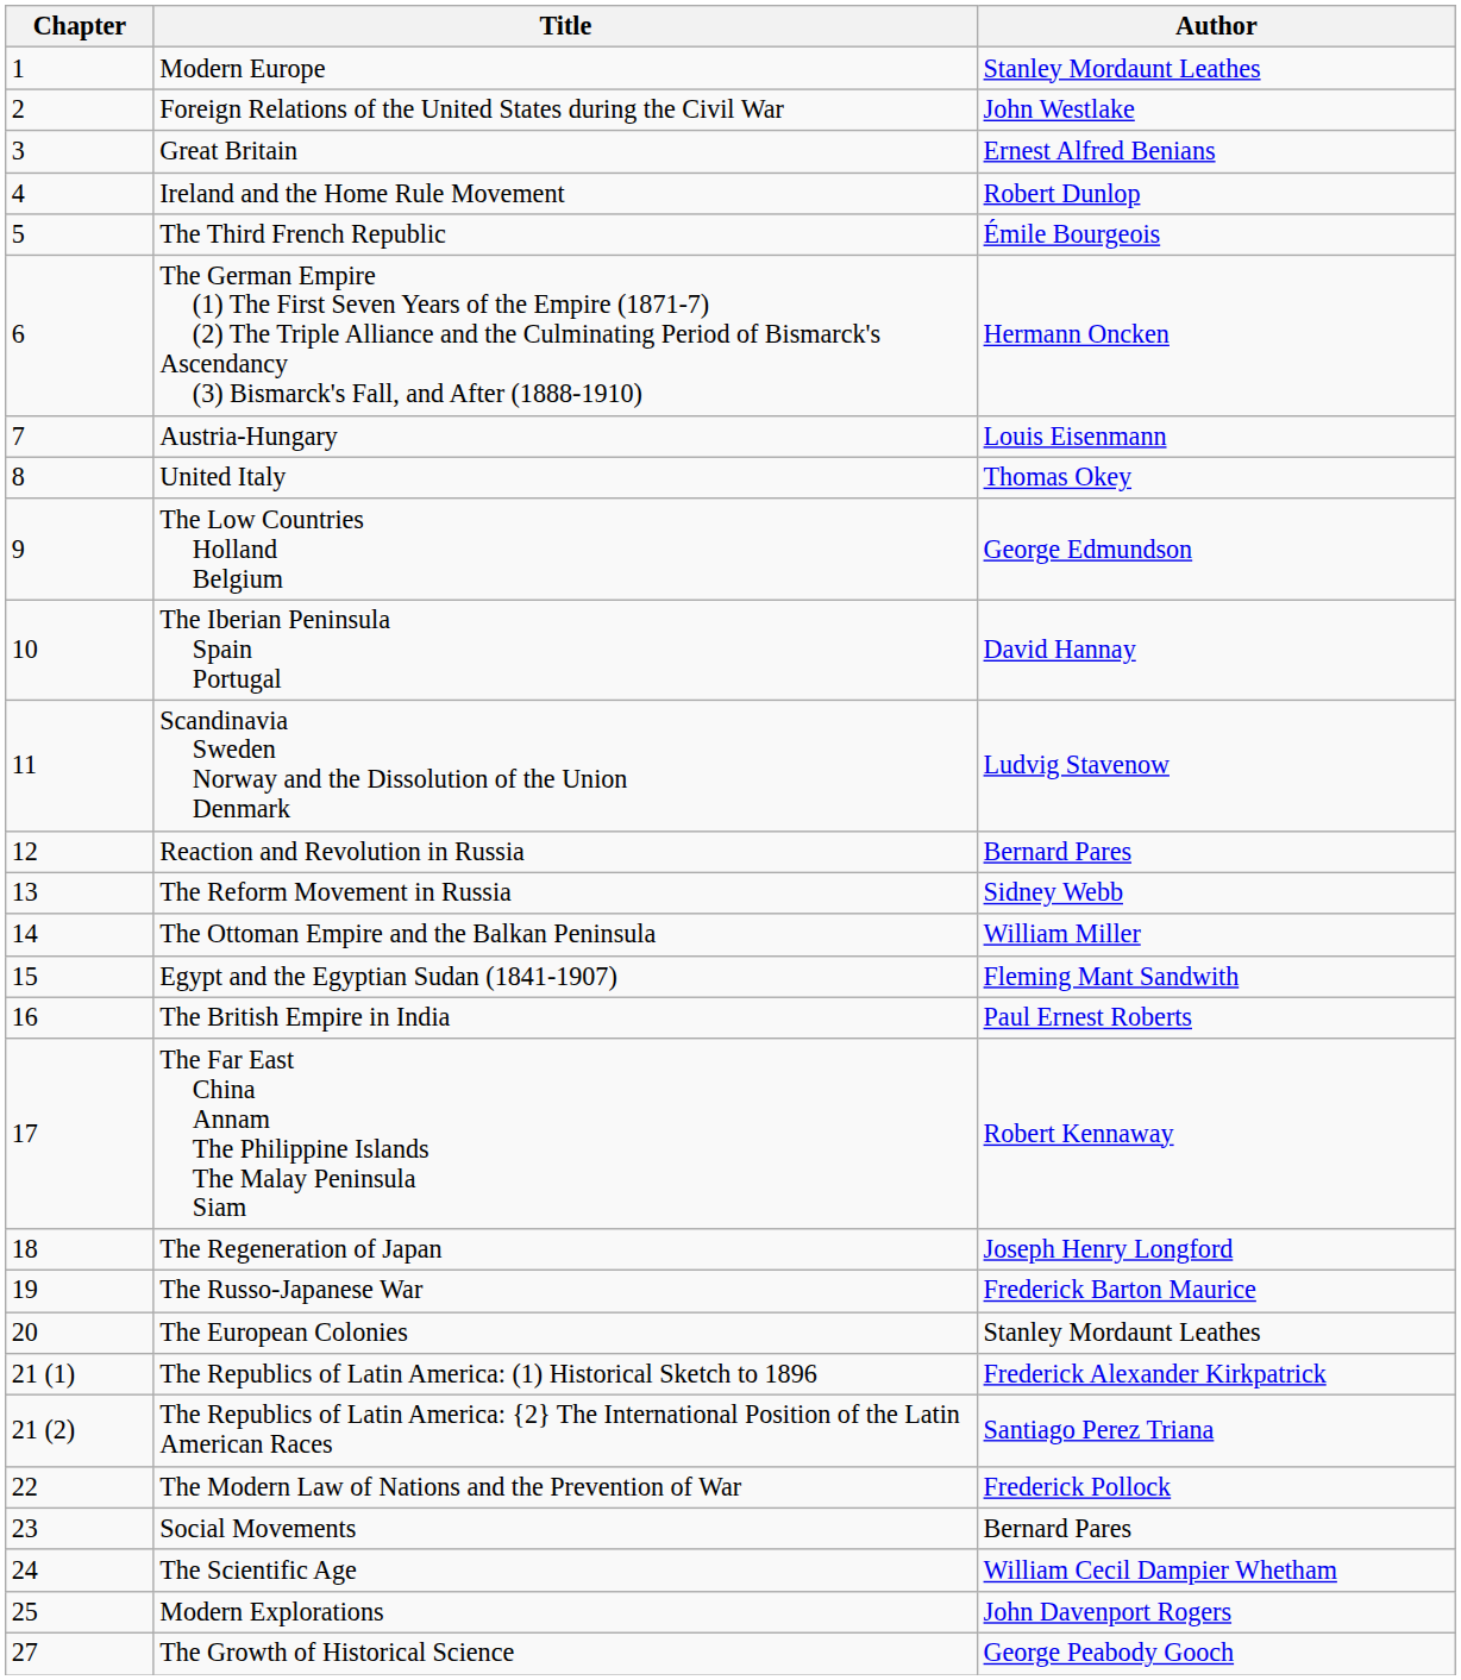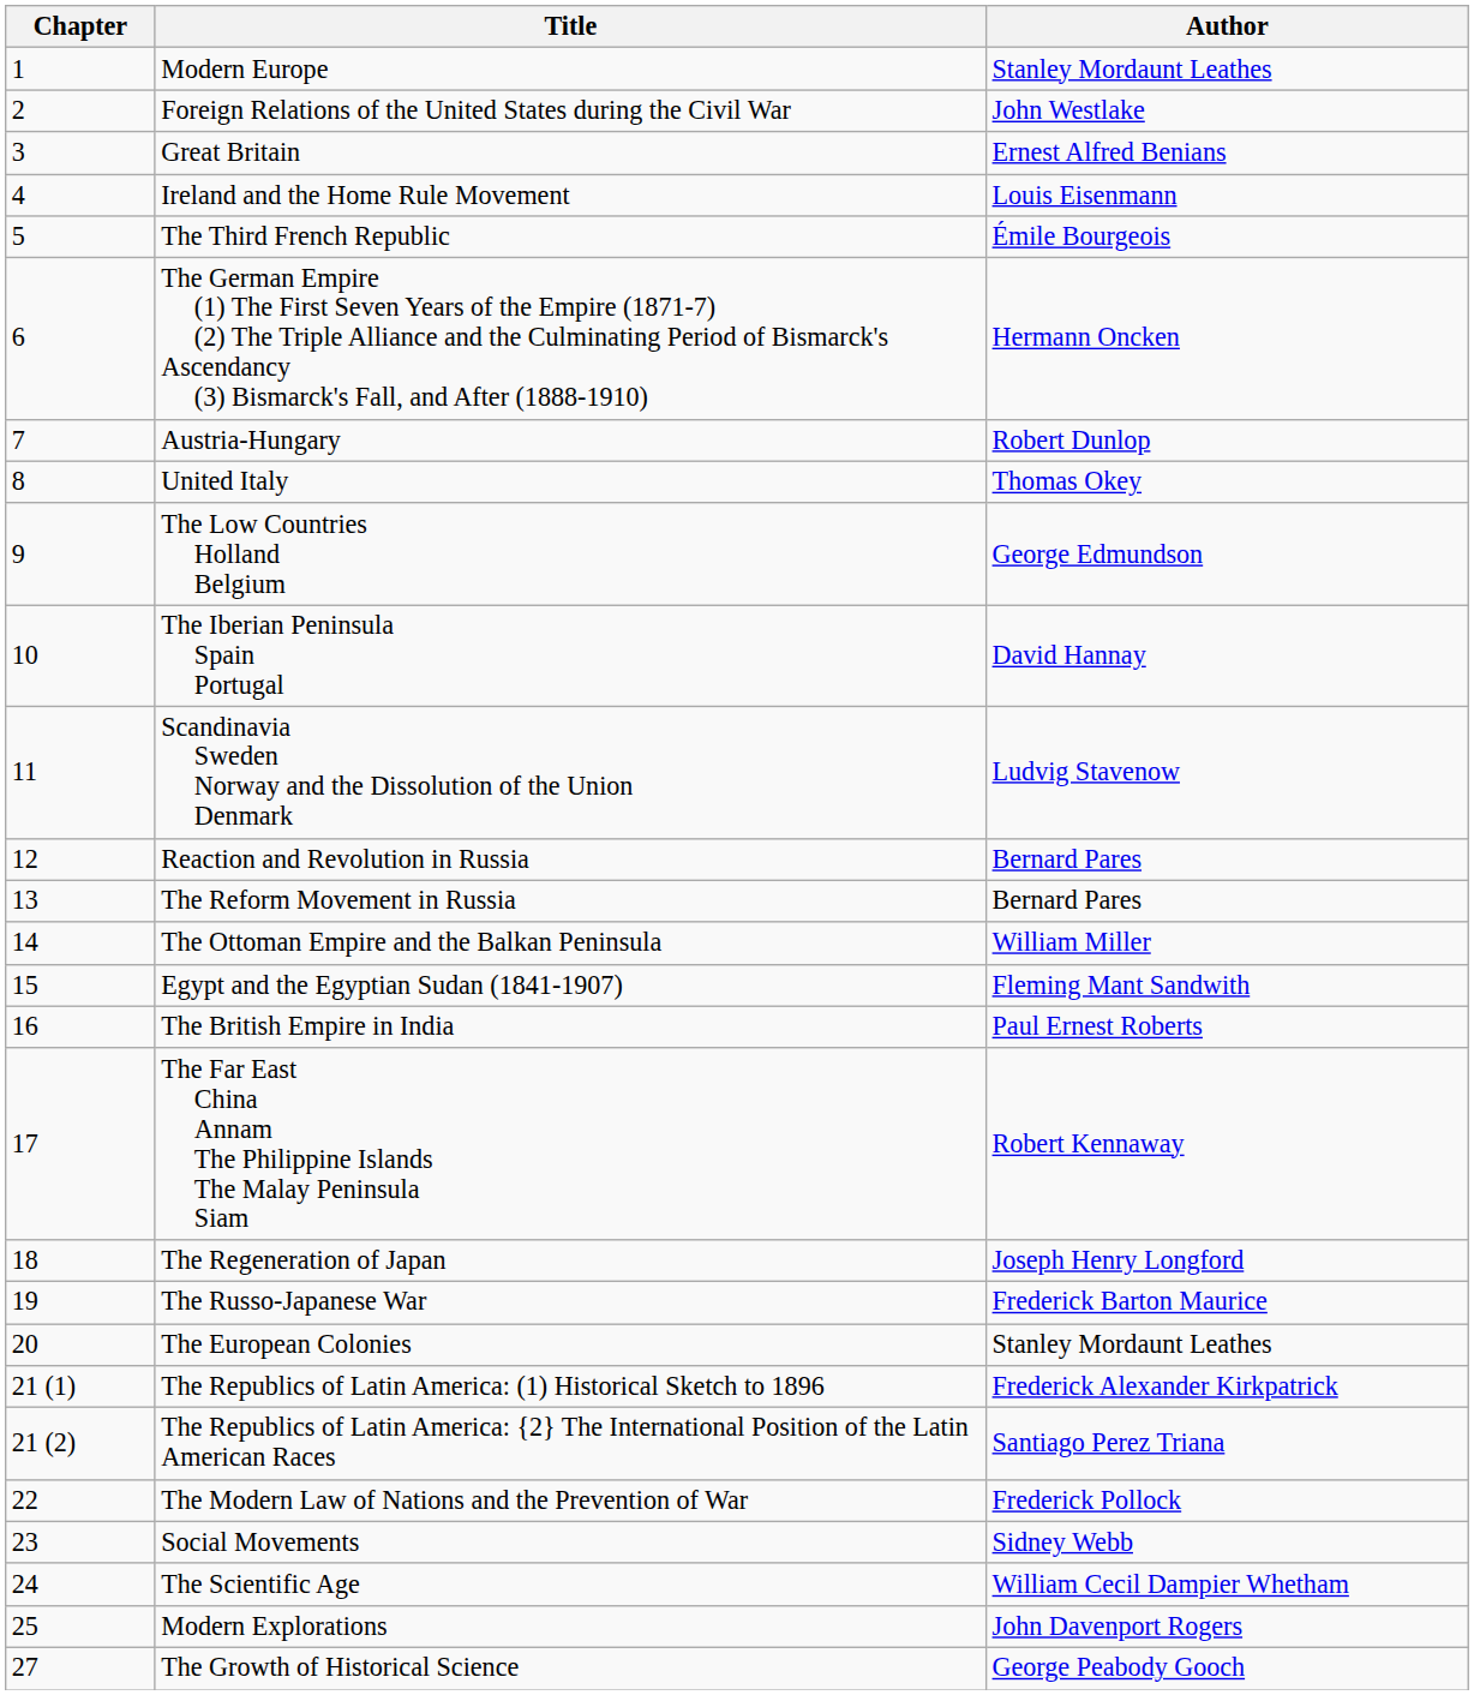Ireland and the Home Rule Movement | Author: Robert Dunlop -> Louis Eisenmann
Austria-Hungary | Author: Louis Eisenmann -> Robert Dunlop
The Reform Movement in Russia | Author: Sidney Webb -> Bernard Pares
Social Movements | Author: Bernard Pares -> Sidney Webb
